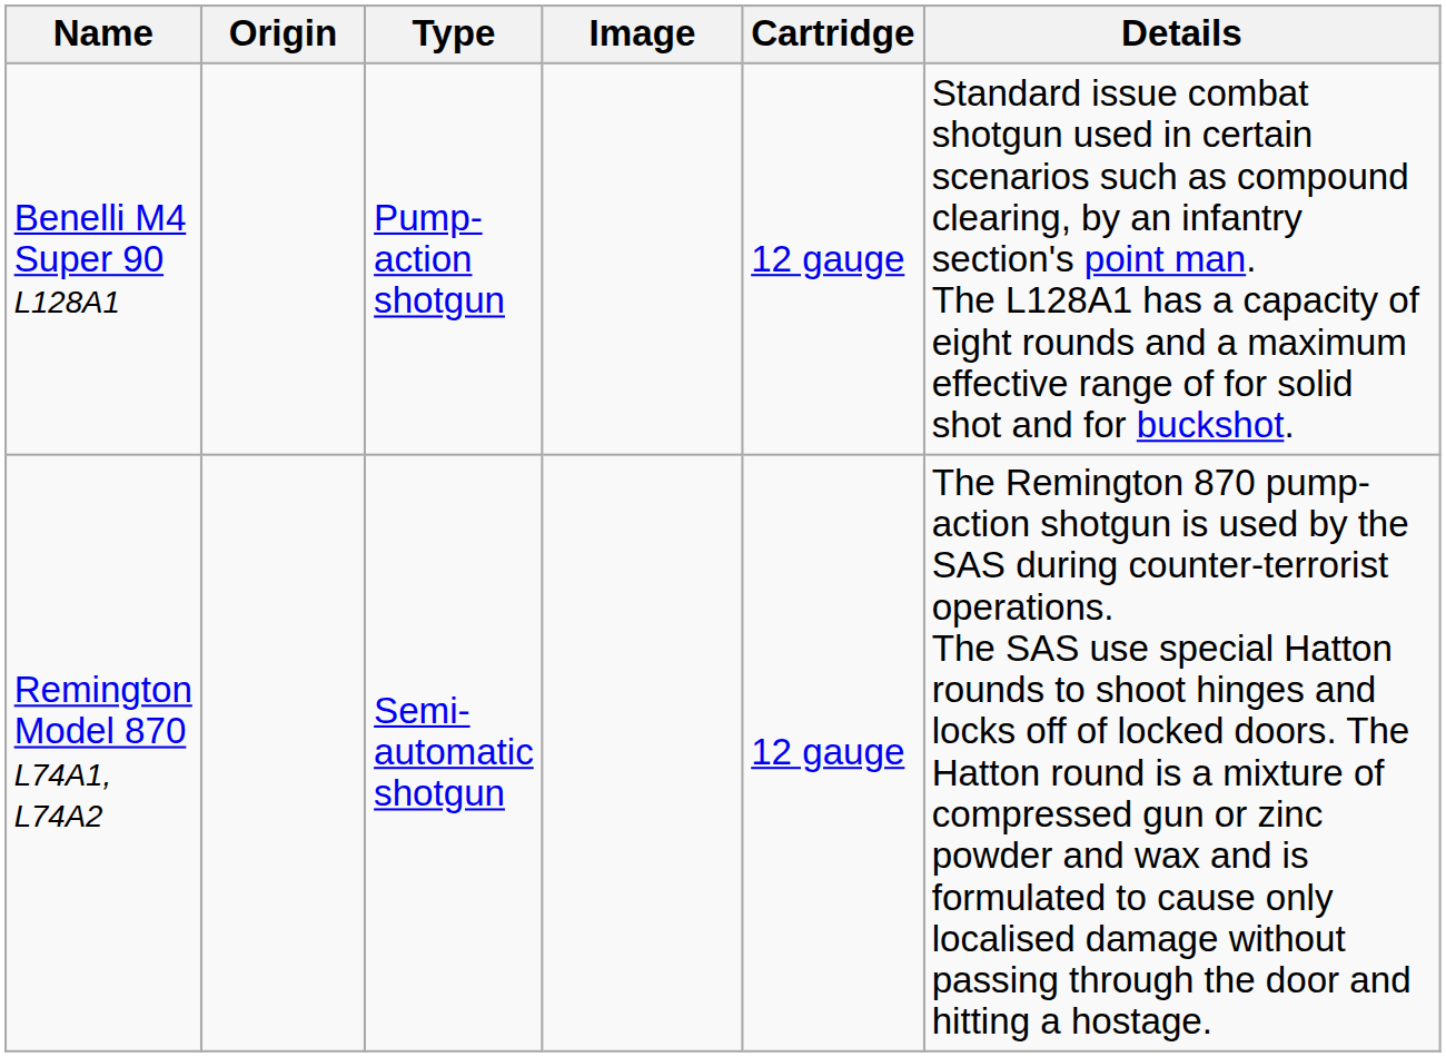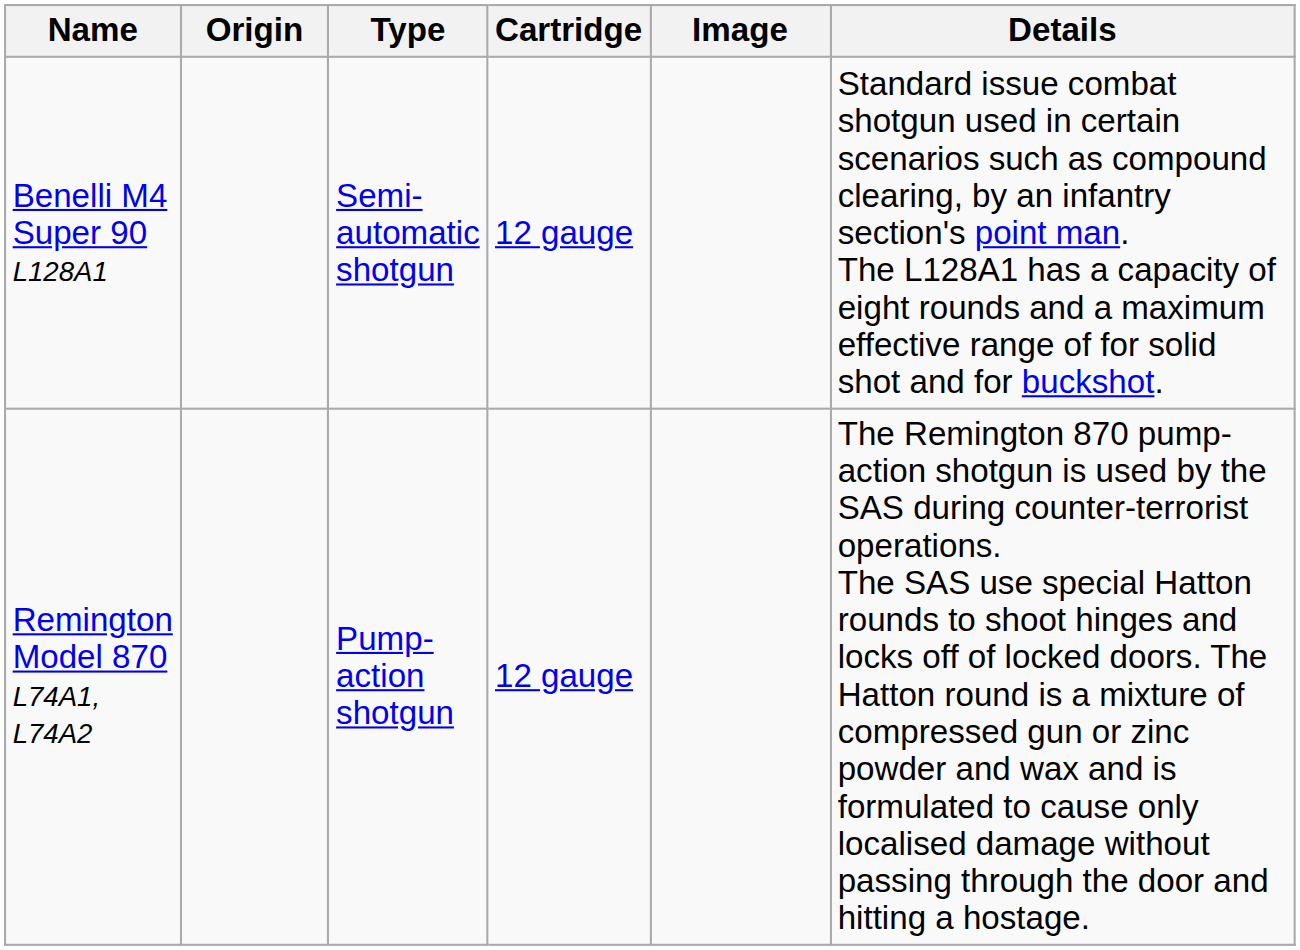columns swapped: Cartridge <-> Image
Benelli M4 Super 90 L128A1 | Type: Pump-action shotgun -> Semi-automatic shotgun
Remington Model 870 L74A1, L74A2 | Type: Semi-automatic shotgun -> Pump-action shotgun
